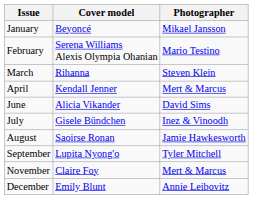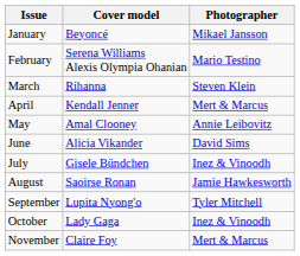+ row: May | Amal Clooney | Annie Leibovitz
+ row: October | Lady Gaga | Inez & Vinoodh
- row: December | Emily Blunt | Annie Leibovitz
